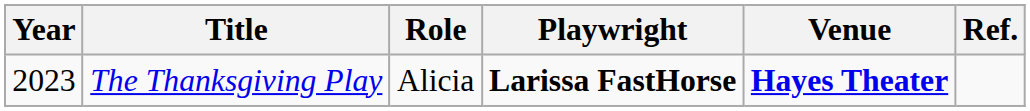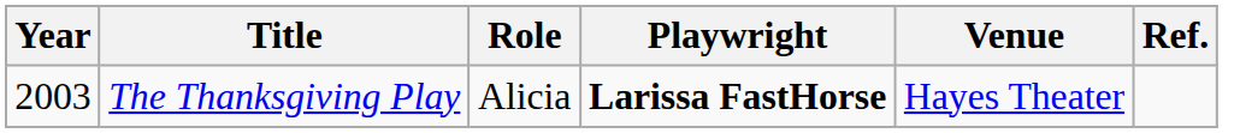The Thanksgiving Play | Year: 2023 -> 2003
The Thanksgiving Play | Venue: bold -> normal
